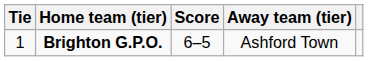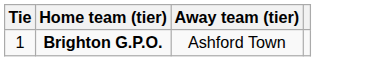- column: Score | 6–5
